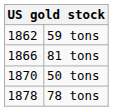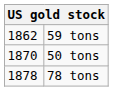- row: 1866 | 81 tons
